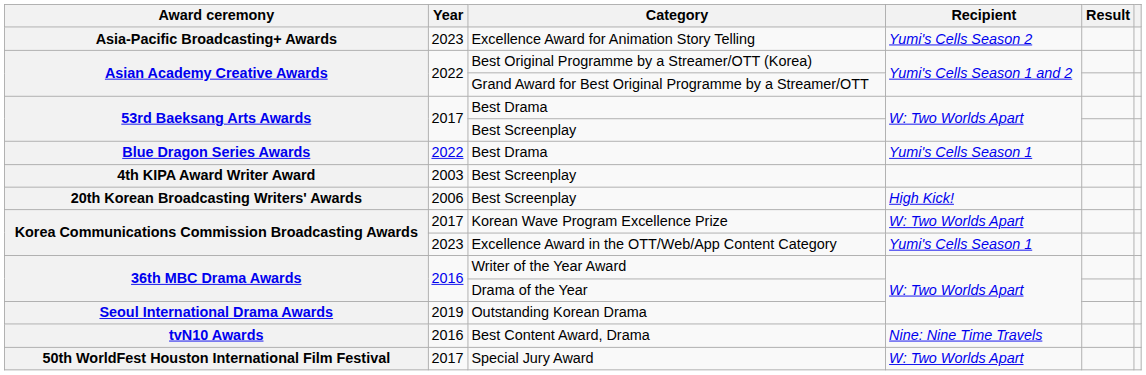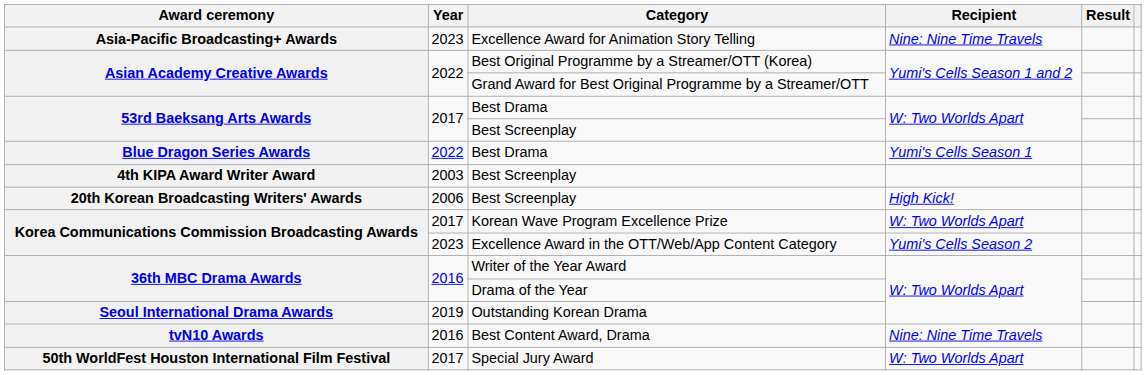Excellence Award for Animation Story Telling | Recipient: Yumi's Cells Season 2 -> Nine: Nine Time Travels
Excellence Award in the OTT/Web/App Content Category | Recipient: Yumi's Cells Season 1 -> Yumi's Cells Season 2
